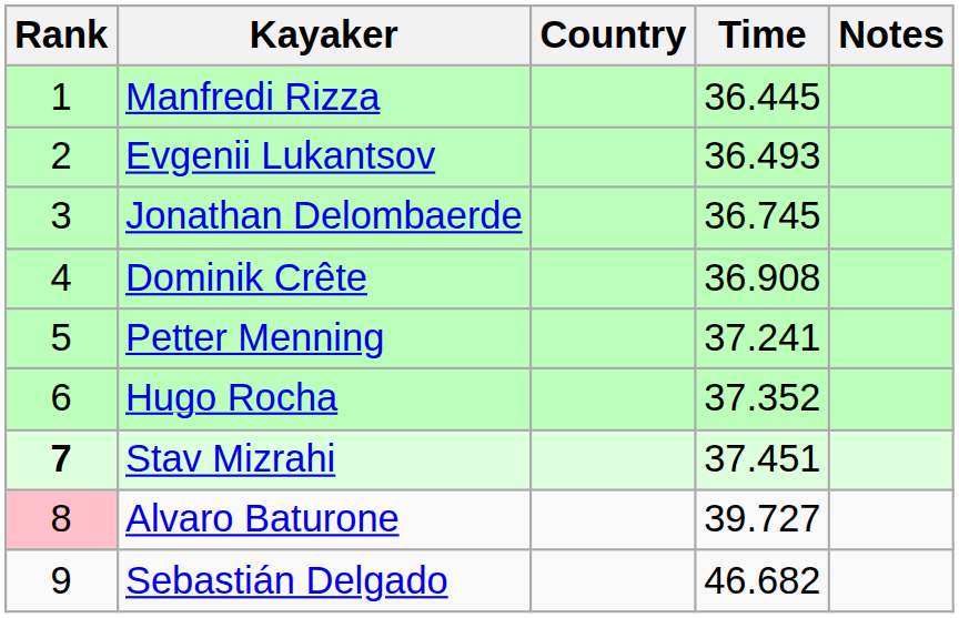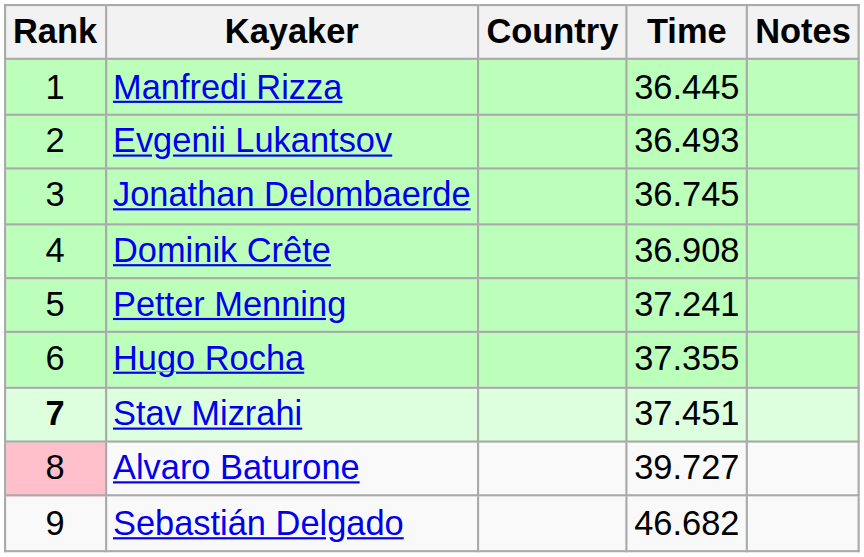Hugo Rocha | Time: 37.352 -> 37.355
